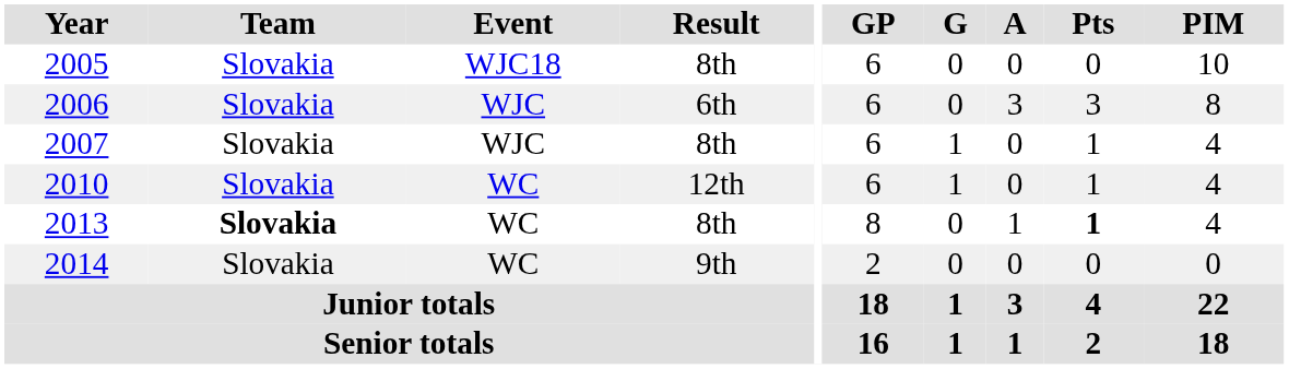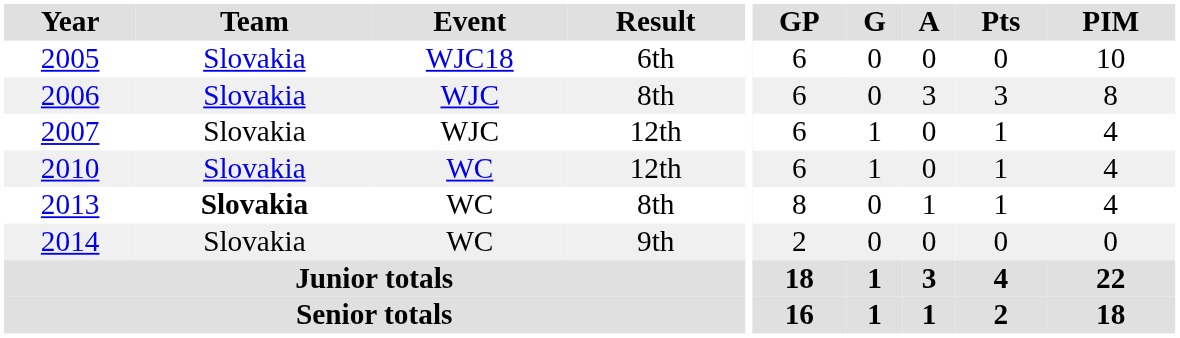2005 | Result: 8th -> 6th
2006 | Result: 6th -> 8th
2007 | Result: 8th -> 12th
2013 | Pts: bold -> normal
